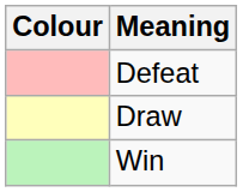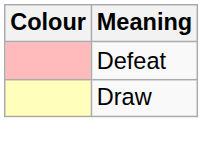- row: Win
